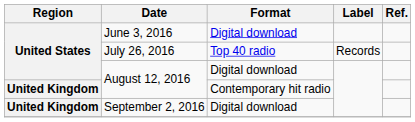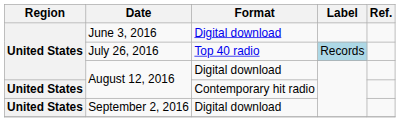July 26, 2016 | Label: no background -> lightblue background
August 12, 2016 / Contemporary hit radio | Region: United Kingdom -> United States
September 2, 2016 | Region: United Kingdom -> United States
